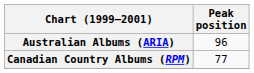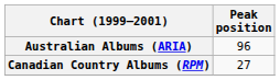Canadian Country Albums (RPM) | Peak position: 77 -> 27
